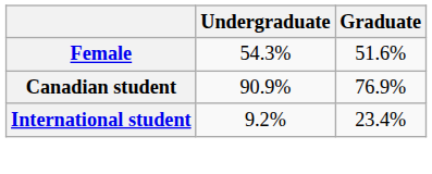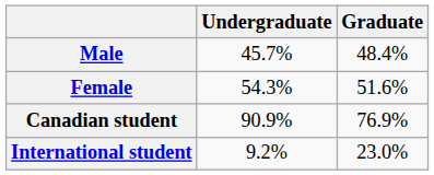+ row: Male | 45.7% | 48.4%
International student | Graduate: 23.4% -> 23.0%
